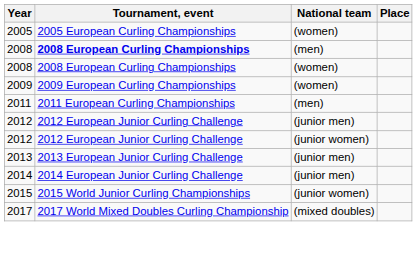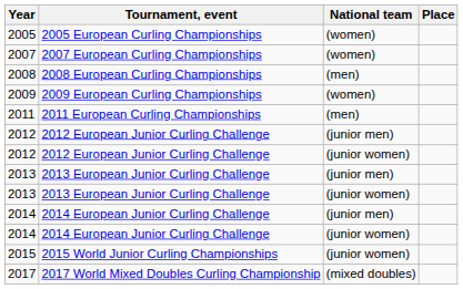+ row: 2007 | 2007 European Curling Championships | (women)
2008 / (men) | Tournament, event: bold -> normal
- row: 2008 | 2008 European Curling Championships | (women)
+ row: 2013 | 2013 European Junior Curling Challenge | (junior women)
+ row: 2014 | 2014 European Junior Curling Challenge | (junior women)
